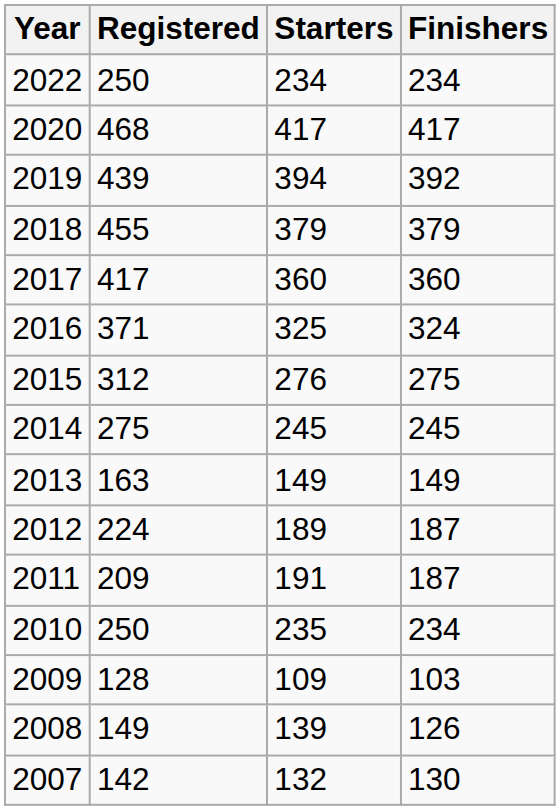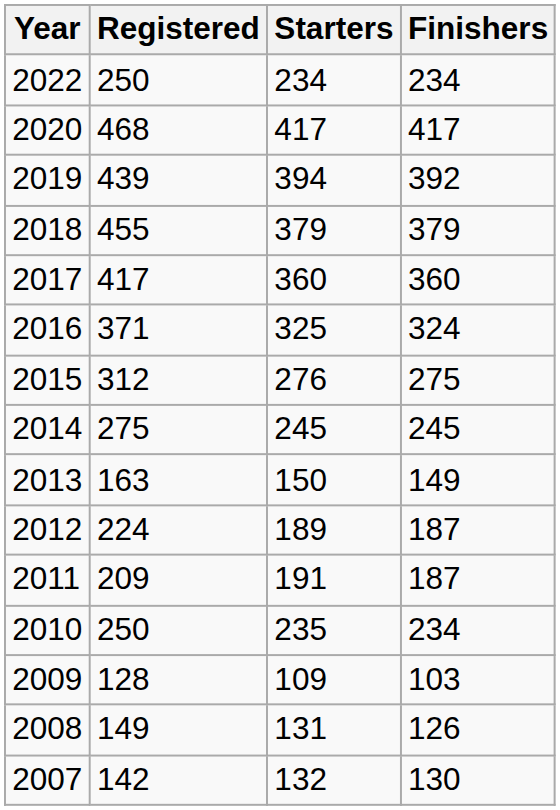2013 | Starters: 149 -> 150
2008 | Starters: 139 -> 131
